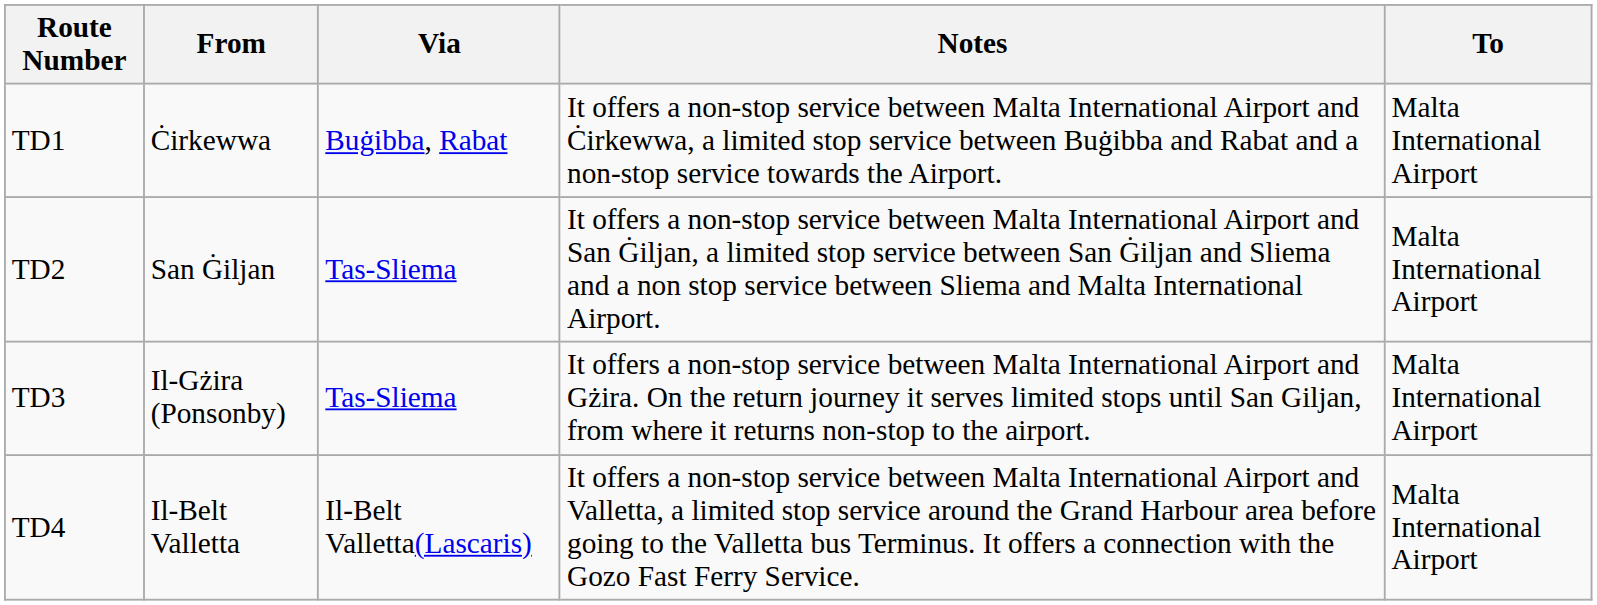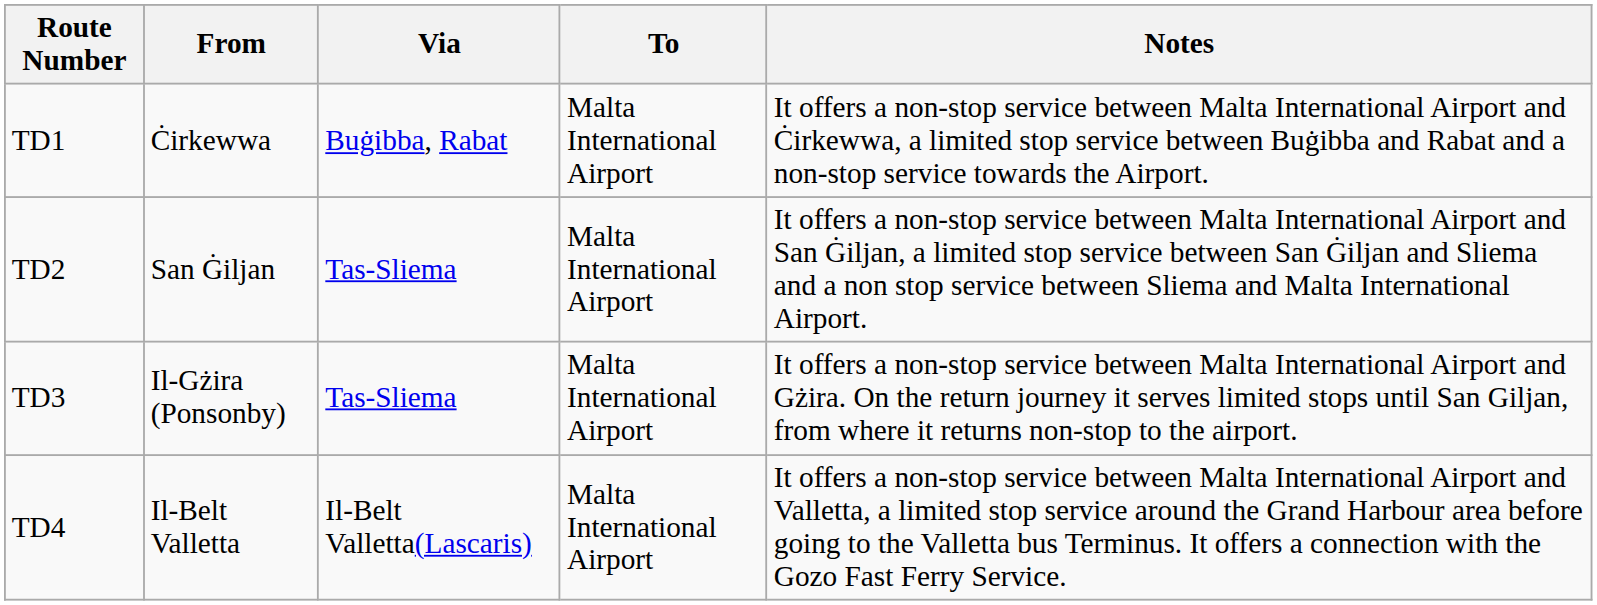columns swapped: To <-> Notes
